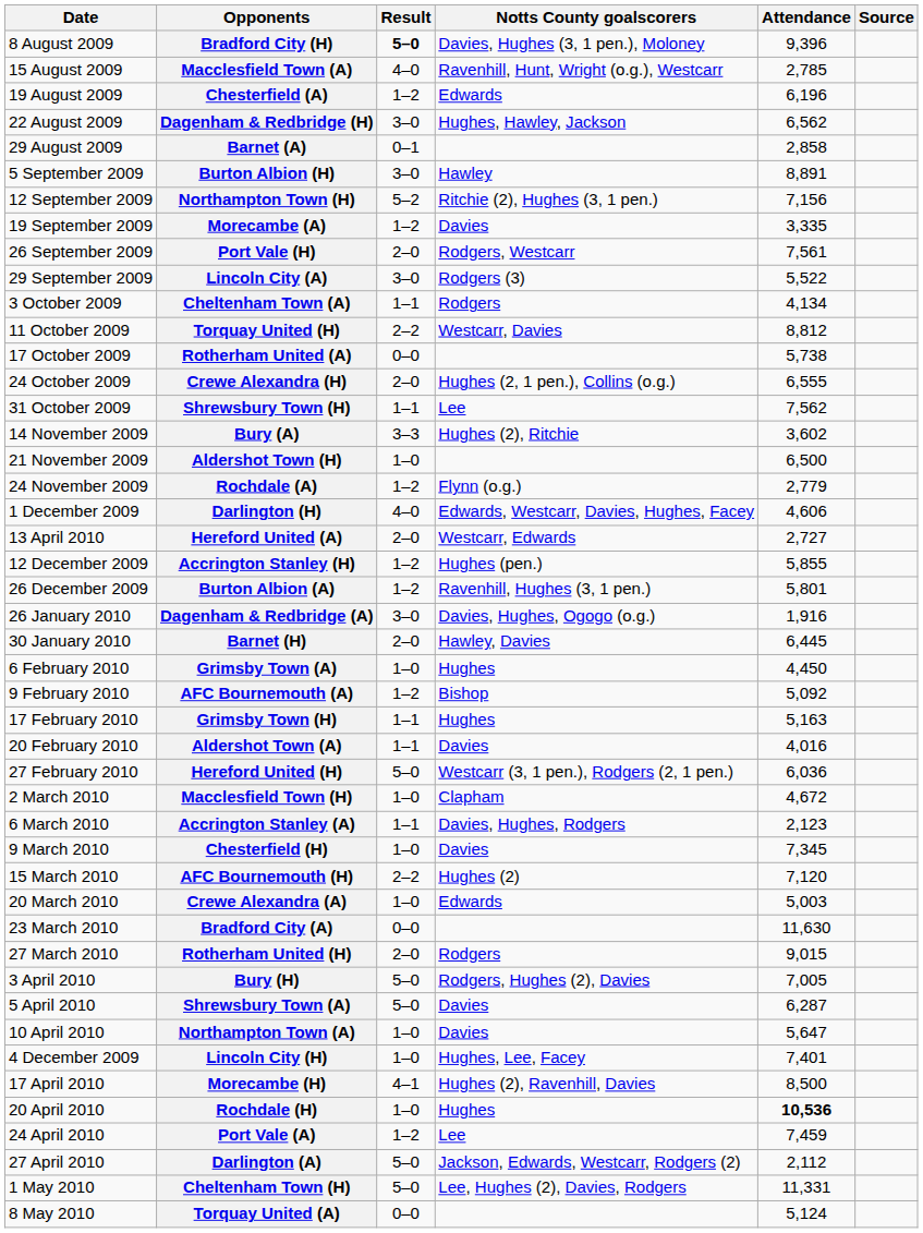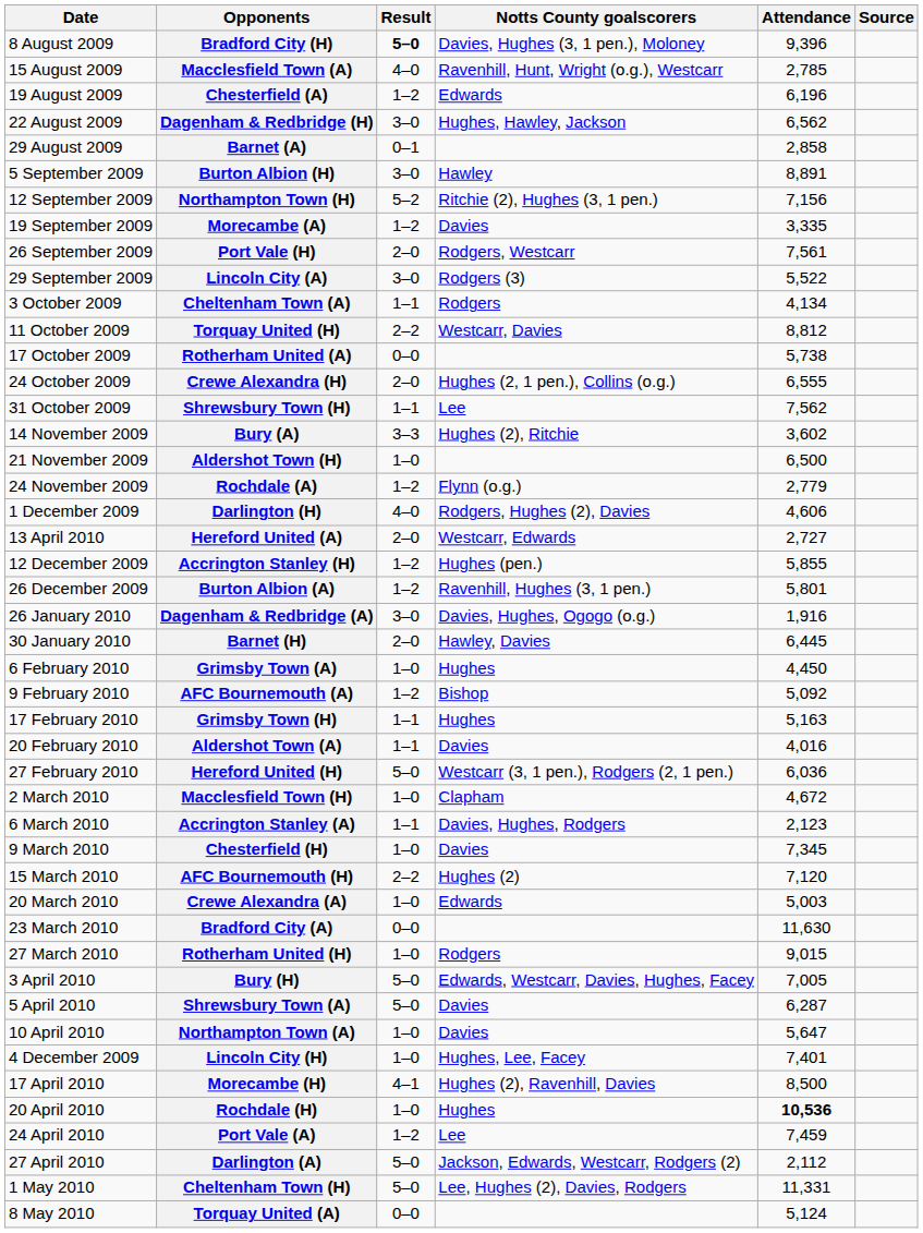Darlington (H) | Notts County goalscorers: Edwards, Westcarr, Davies, Hughes, Facey -> Rodgers, Hughes (2), Davies
Rotherham United (H) | Result: 2–0 -> 1–0
Bury (H) | Notts County goalscorers: Rodgers, Hughes (2), Davies -> Edwards, Westcarr, Davies, Hughes, Facey
